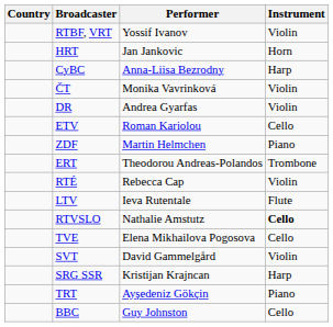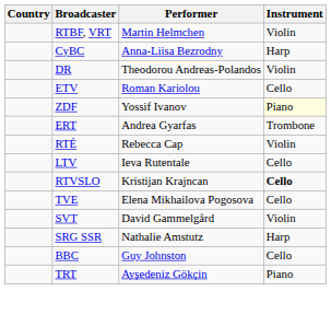RTBF, VRT | Performer: Yossif Ivanov -> Martin Helmchen
- row: HRT | Jan Jankovic | Horn
- row: ČT | Monika Vavrinková | Violin
DR | Performer: Andrea Gyarfas -> Theodorou Andreas-Polandos
ZDF | Performer: Martin Helmchen -> Yossif Ivanov
ZDF | Instrument: no background -> lightyellow background
ERT | Performer: Theodorou Andreas-Polandos -> Andrea Gyarfas
LTV | Instrument: Flute -> Cello
RTVSLO | Performer: Nathalie Amstutz -> Kristijan Krajncan
SRG SSR | Performer: Kristijan Krajncan -> Nathalie Amstutz
rows swapped: TRT <-> BBC
